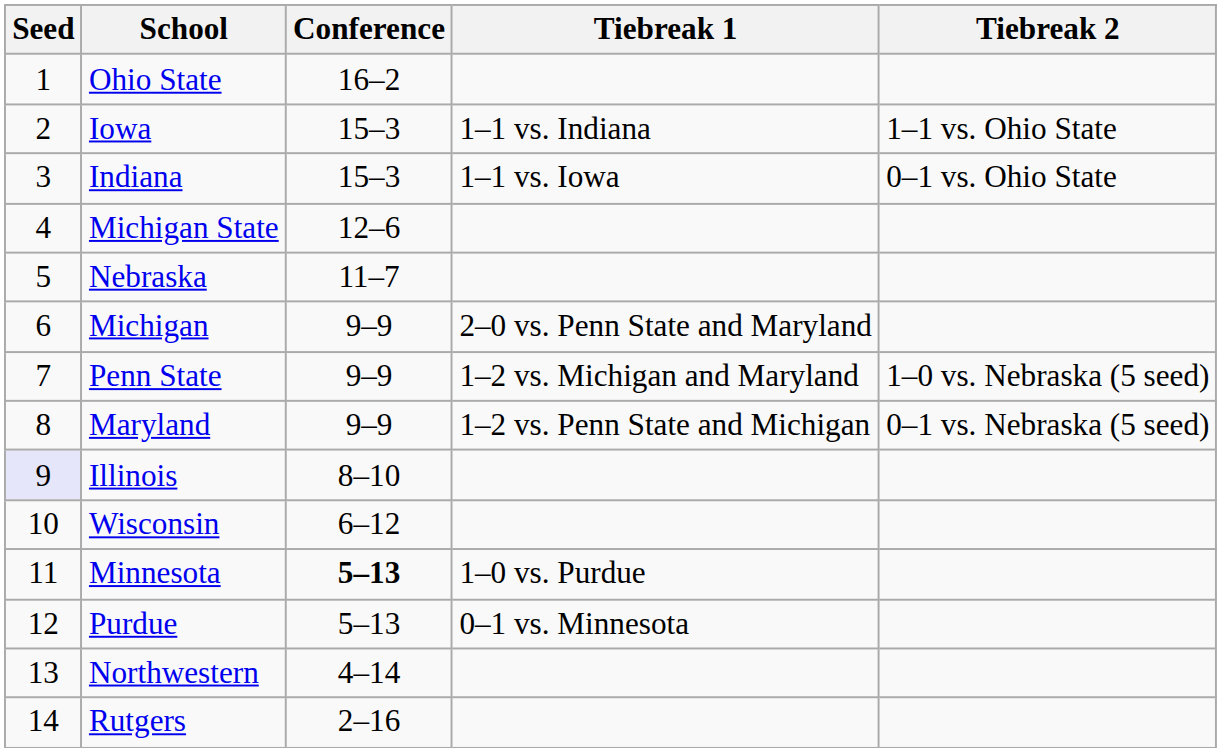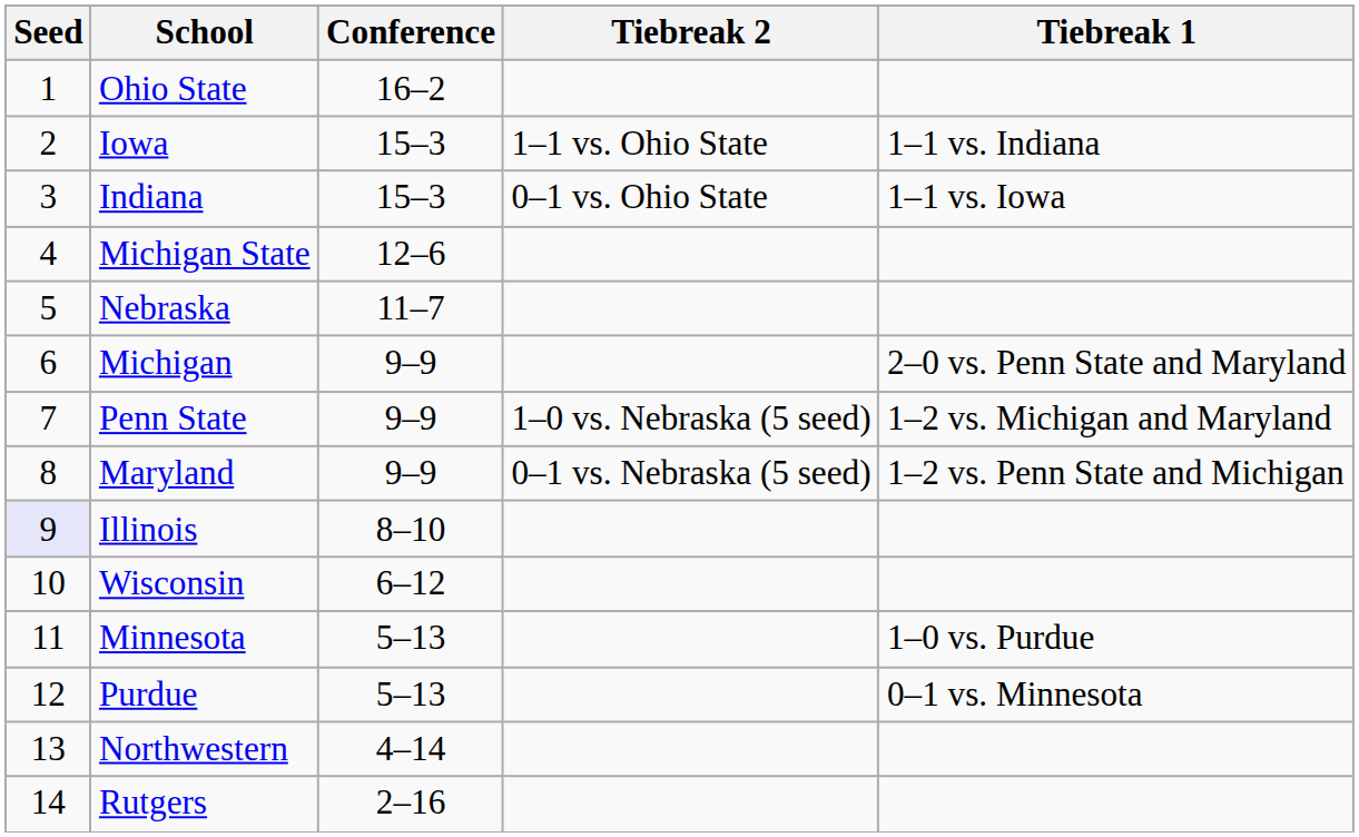columns swapped: Tiebreak 1 <-> Tiebreak 2
Minnesota | Conference: bold -> normal
